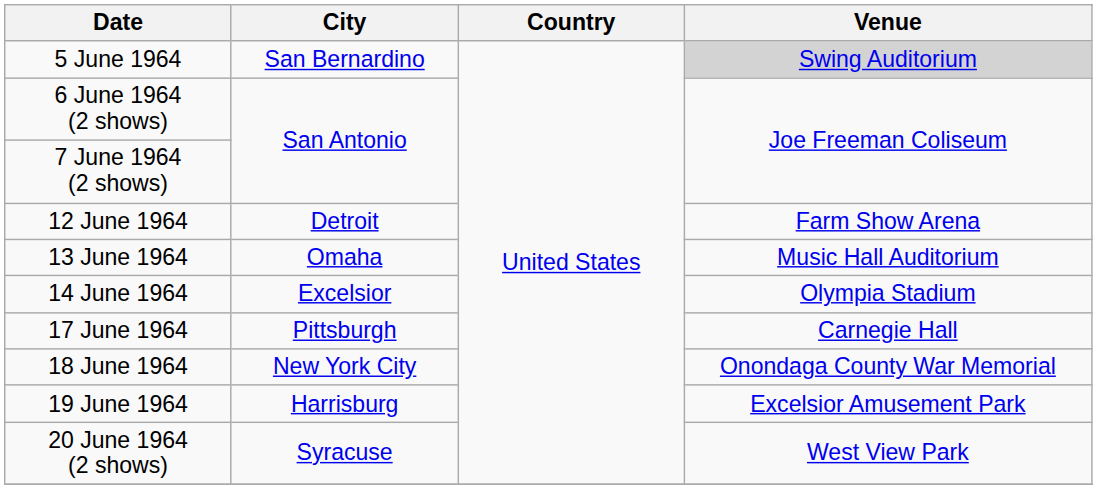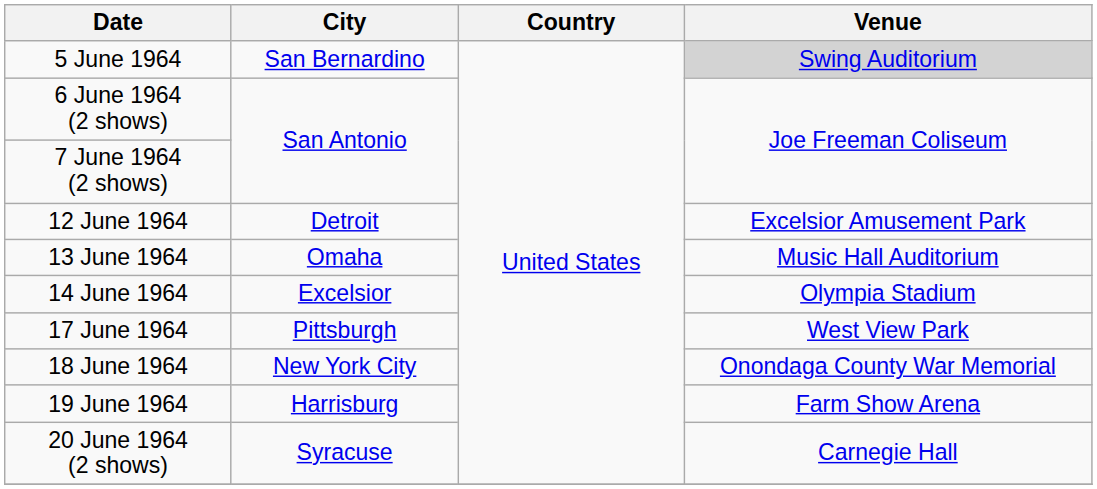12 June 1964 | Venue: Farm Show Arena -> Excelsior Amusement Park
17 June 1964 | Venue: Carnegie Hall -> West View Park
19 June 1964 | Venue: Excelsior Amusement Park -> Farm Show Arena
20 June 1964 (2 shows) | Venue: West View Park -> Carnegie Hall
